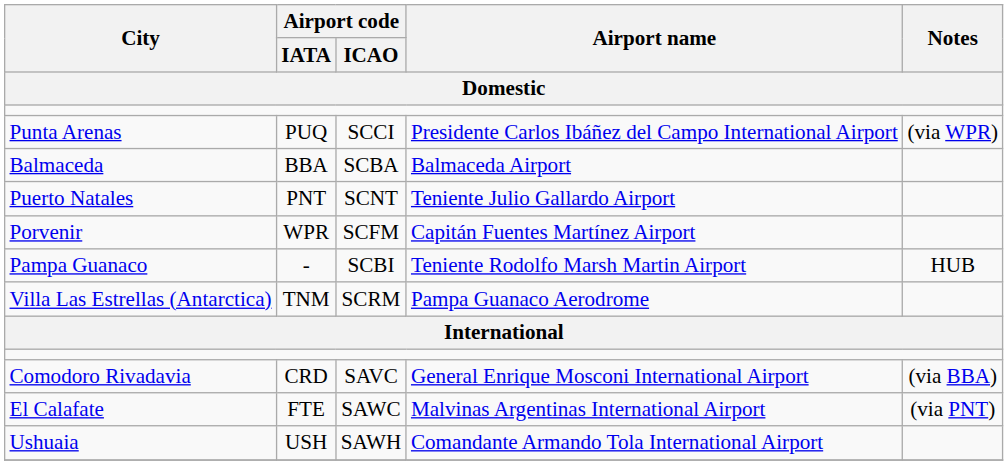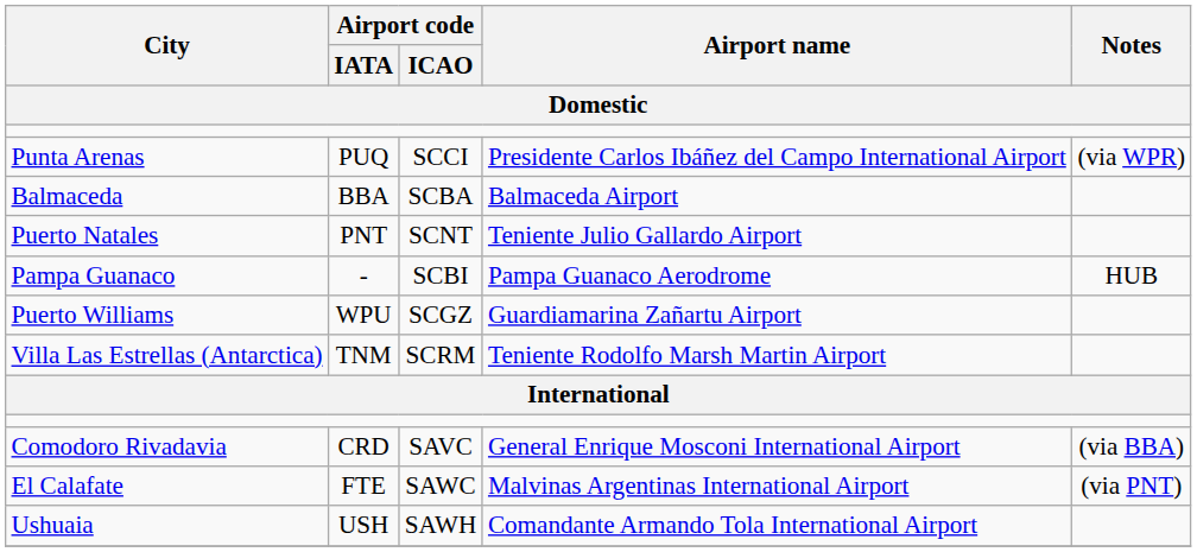- row: Porvenir | WPR | SCFM | Capitán Fuentes Martínez Airport
Pampa Guanaco | Airport name: Teniente Rodolfo Marsh Martin Airport -> Pampa Guanaco Aerodrome
+ row: Puerto Williams | WPU | SCGZ | Guardiamarina Zañartu Airport
Villa Las Estrellas (Antarctica) | Airport name: Pampa Guanaco Aerodrome -> Teniente Rodolfo Marsh Martin Airport
